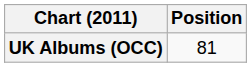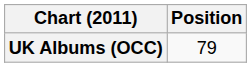UK Albums (OCC) | Position: 81 -> 79
